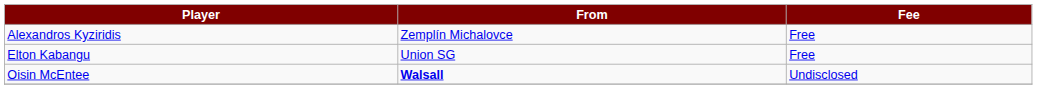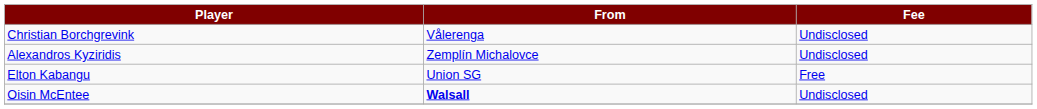+ row: Christian Borchgrevink | Vålerenga | Undisclosed
Alexandros Kyziridis | Fee: Free -> Undisclosed
